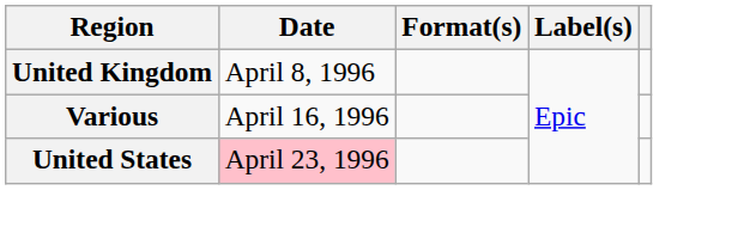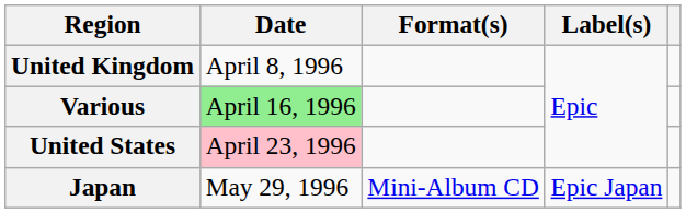Various | Date: no background -> lightgreen background
+ row: Japan | May 29, 1996 | Mini-Album CD | Epic Japan
